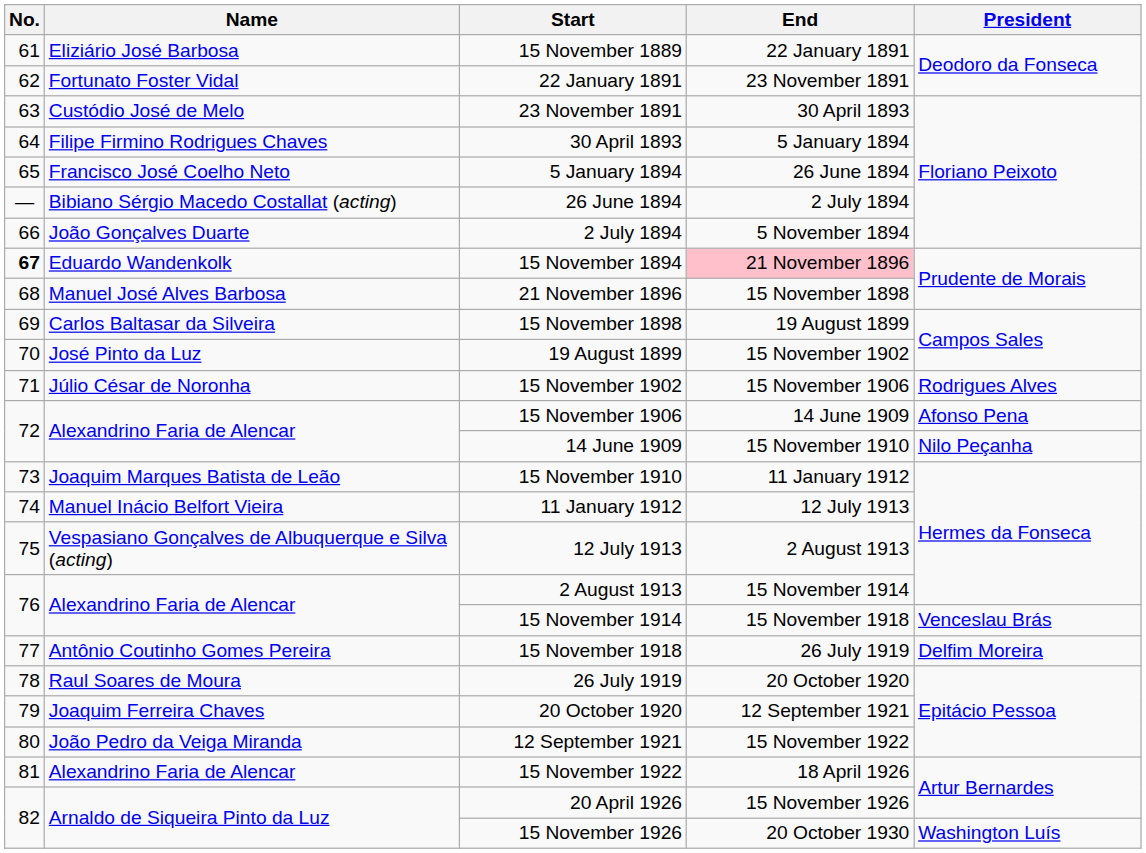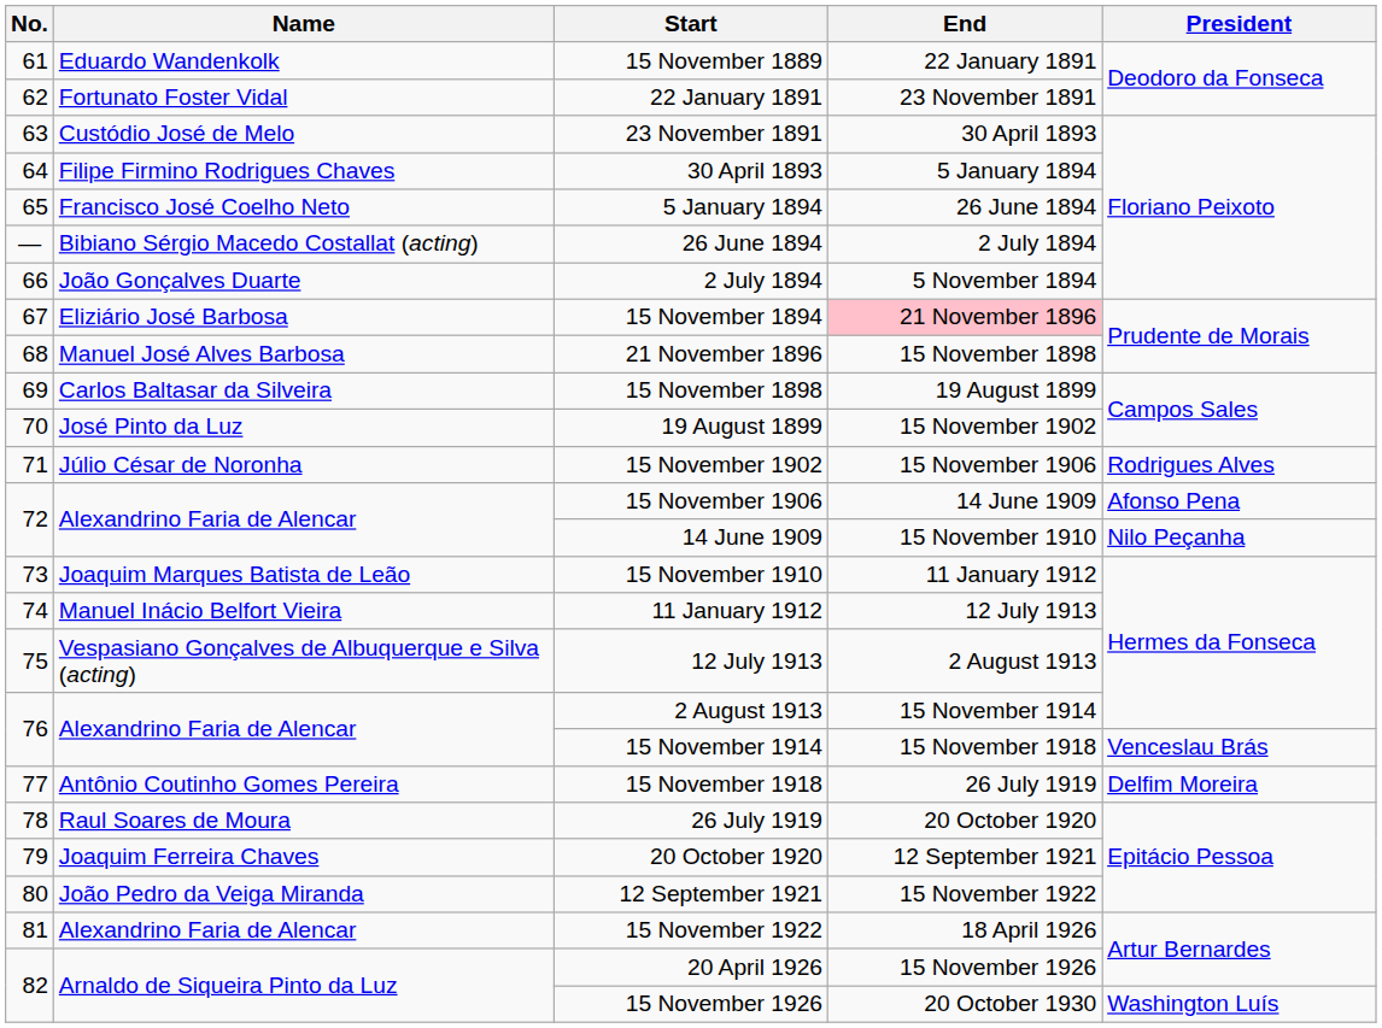15 November 1889 | Name: Eliziário José Barbosa -> Eduardo Wandenkolk
15 November 1894 | No.: bold -> normal
15 November 1894 | Name: Eduardo Wandenkolk -> Eliziário José Barbosa
